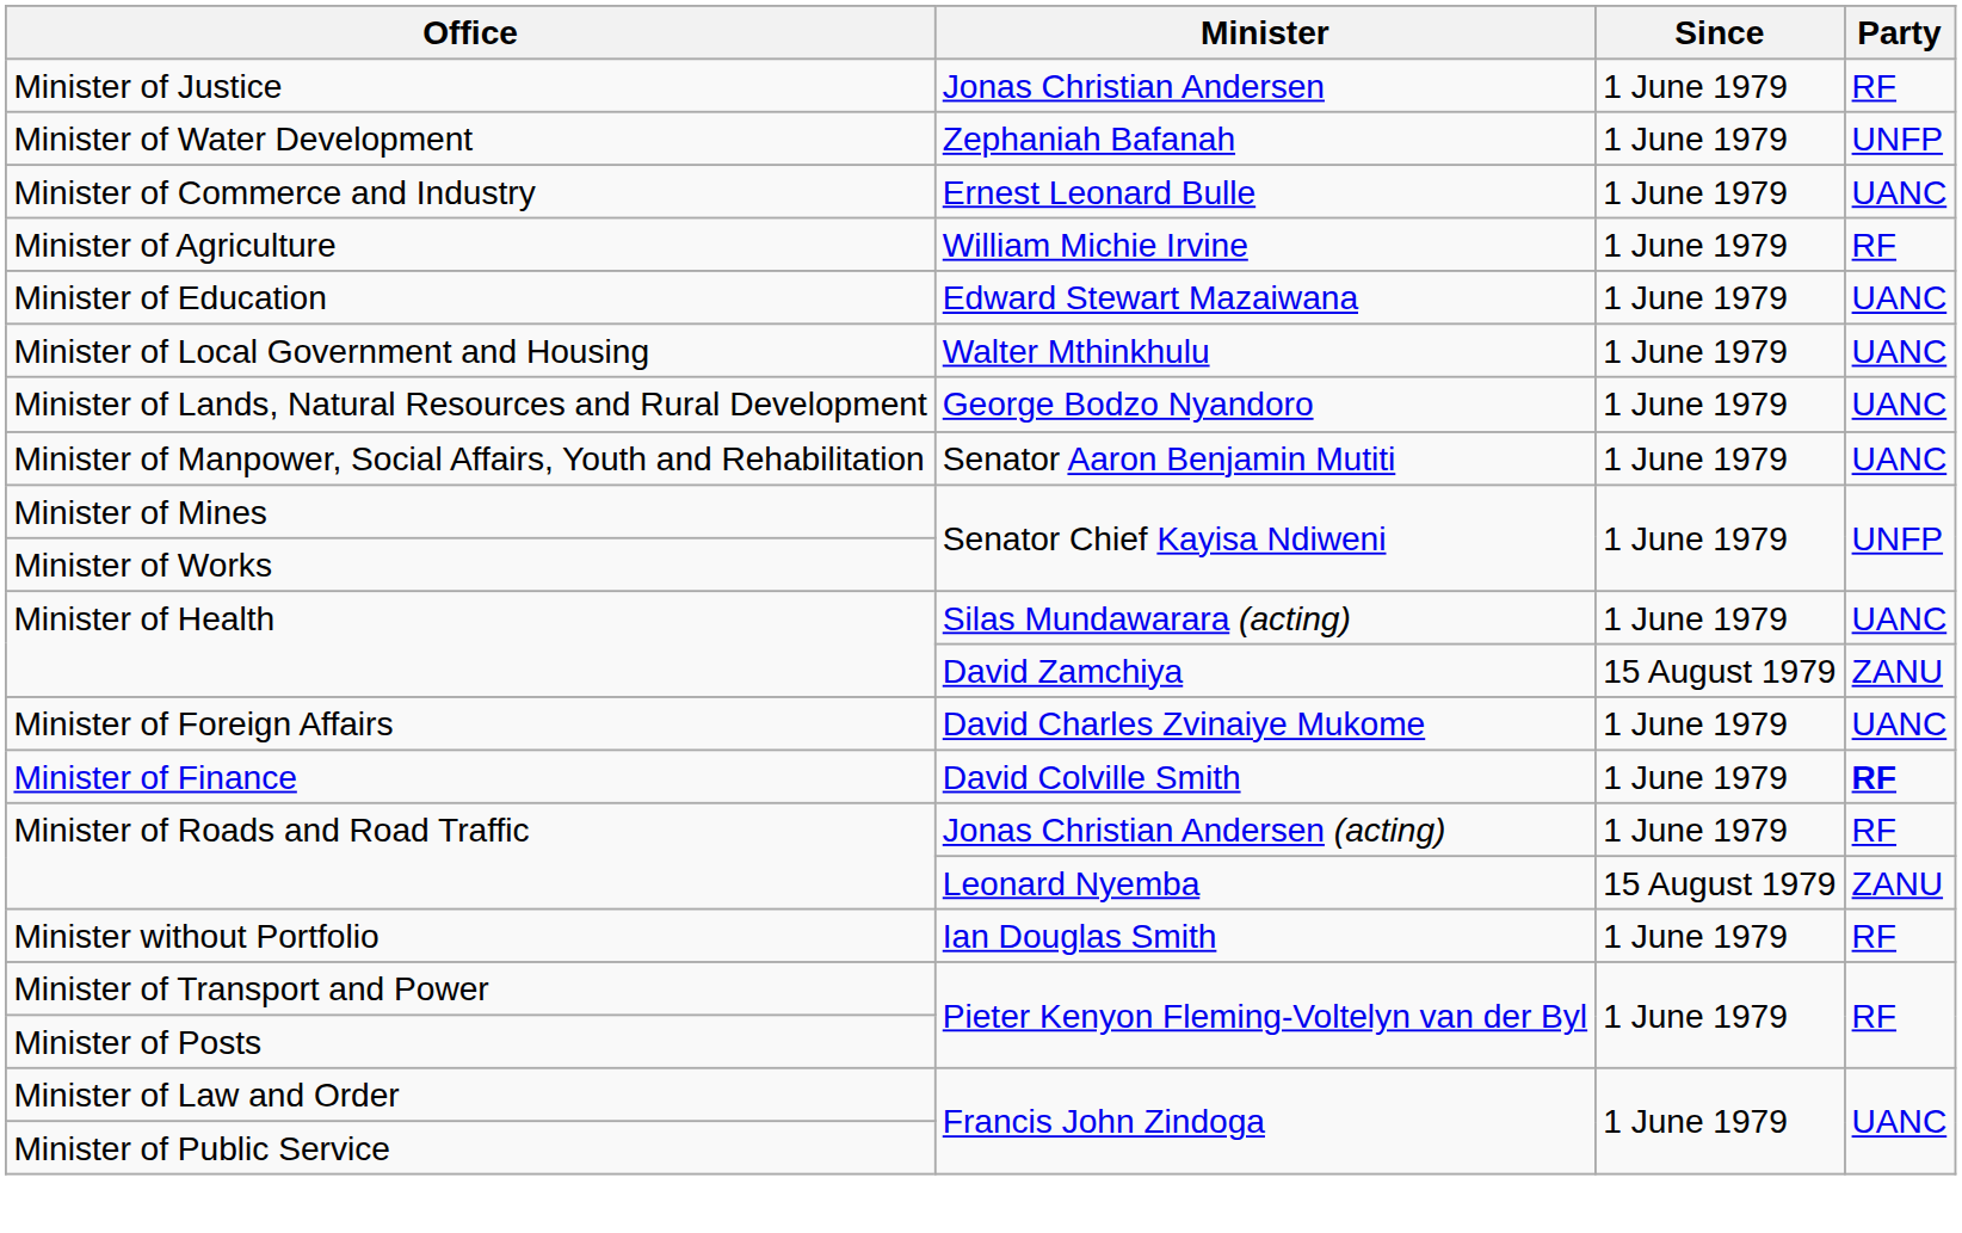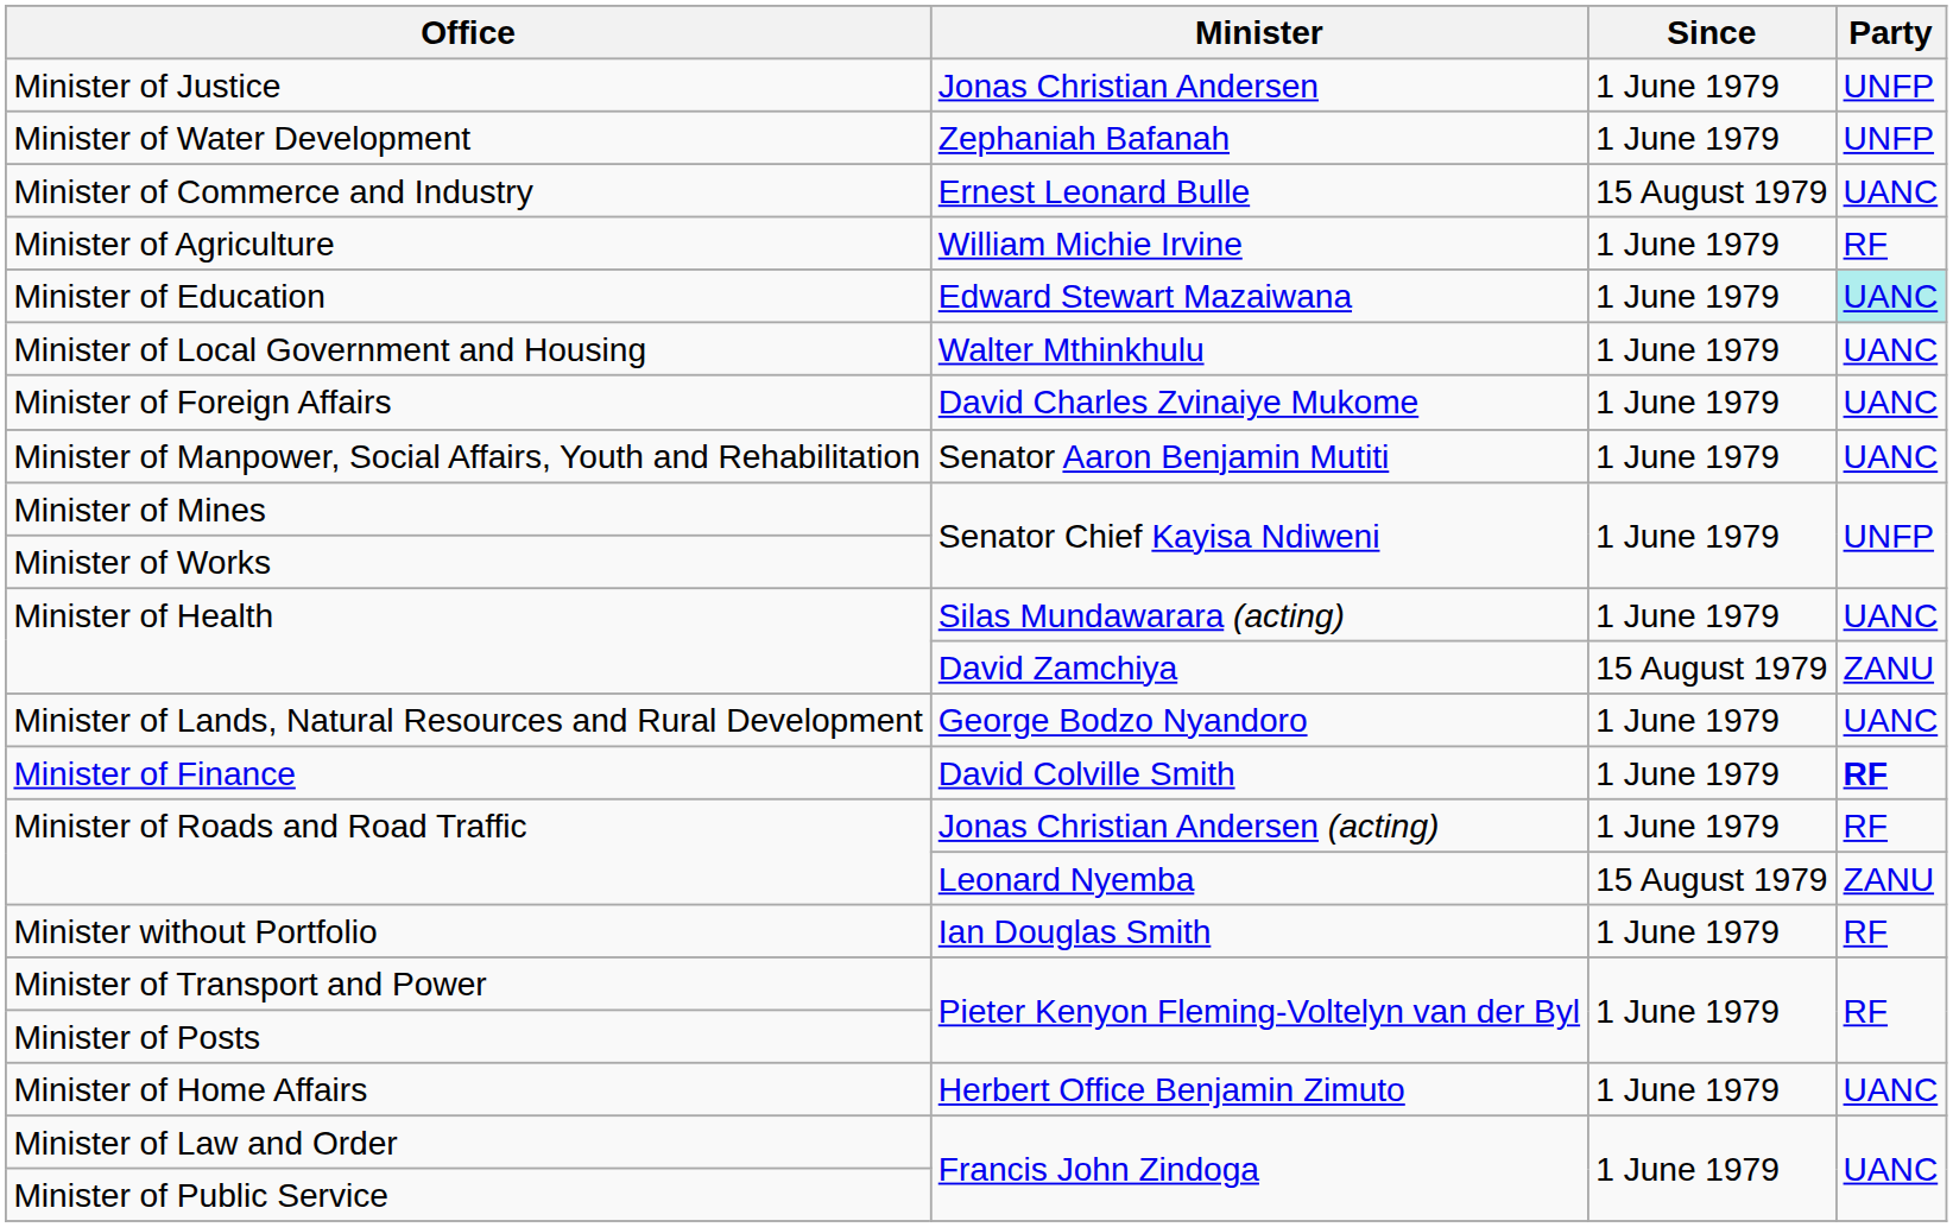Minister of Justice | Party: RF -> UNFP
Minister of Commerce and Industry | Since: 1 June 1979 -> 15 August 1979
Minister of Education | Party: no background -> paleturquoise background
rows swapped: Minister of Foreign Affairs <-> Minister of Lands, Natural Resources and Rural Development
+ row: Minister of Home Affairs | Herbert Office Benjamin Zimuto | 1 June 1979 | UANC
